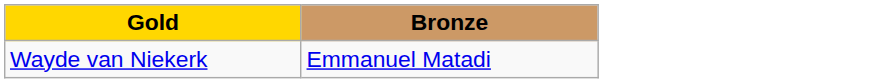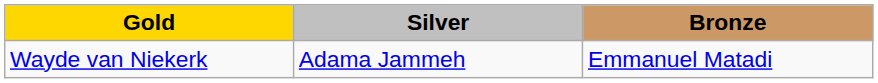+ column: Silver | Adama Jammeh
